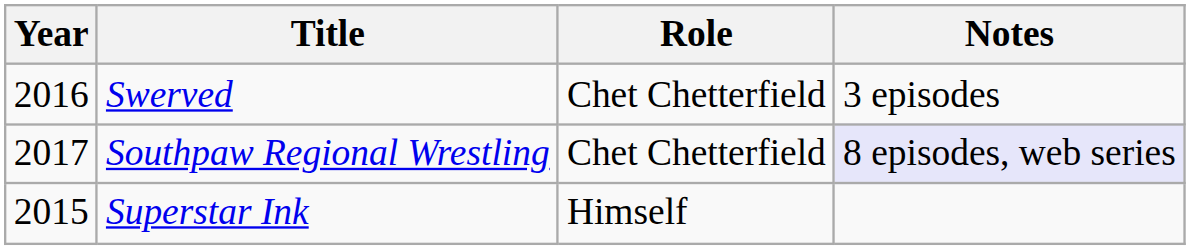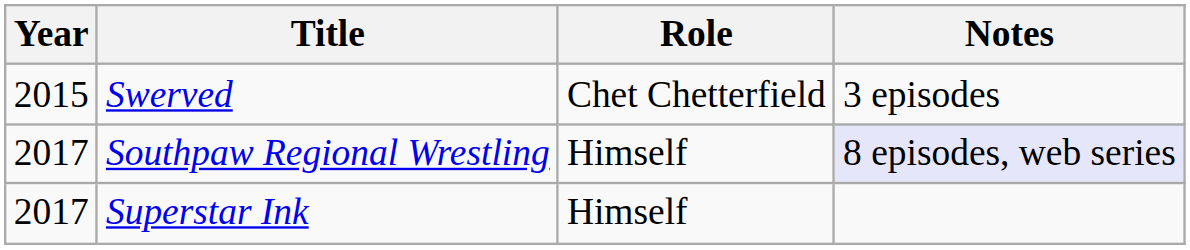Swerved | Year: 2016 -> 2015
Southpaw Regional Wrestling | Role: Chet Chetterfield -> Himself
Superstar Ink | Year: 2015 -> 2017
